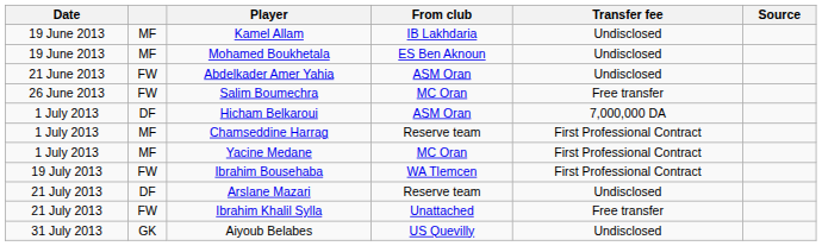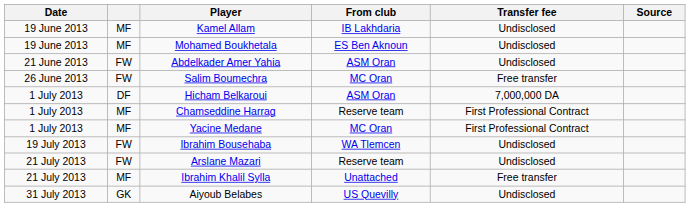Ibrahim Bousehaba | Transfer fee: First Professional Contract -> Undisclosed
Arslane Mazari | column 2: DF -> FW
Ibrahim Khalil Sylla | column 2: FW -> MF
